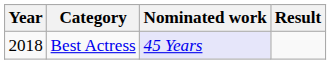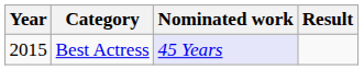Best Actress | Year: 2018 -> 2015
